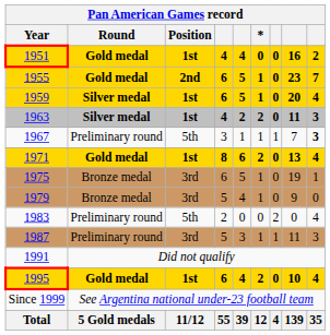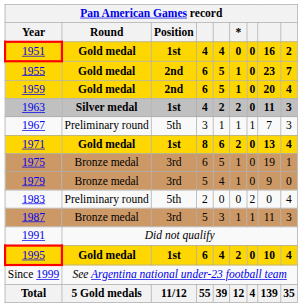1959 | Round: Silver medal -> Gold medal
1959 | Position: 1st -> 2nd
1967 | column 9: bold -> normal
1987 | Round: Preliminary round -> Bronze medal
